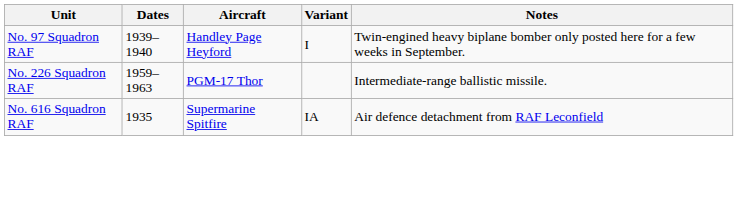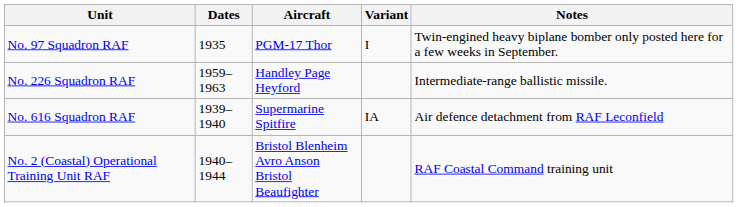No. 97 Squadron RAF | Dates: 1939–1940 -> 1935
No. 97 Squadron RAF | Aircraft: Handley Page Heyford -> PGM-17 Thor
No. 226 Squadron RAF | Aircraft: PGM-17 Thor -> Handley Page Heyford
No. 616 Squadron RAF | Dates: 1935 -> 1939–1940
+ row: No. 2 (Coastal) Operational Training Unit RAF | 1940–1944 | Bristol Blenheim Avro Anson Bristol Beaufighter | RAF Coastal Command training unit
